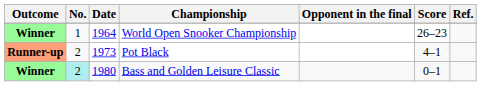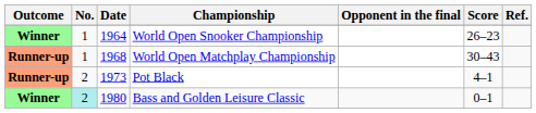+ row: Runner-up | 1 | 1968 | World Open Matchplay Championship | 30–43
